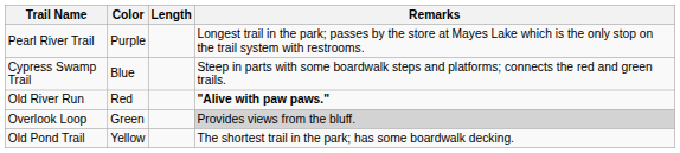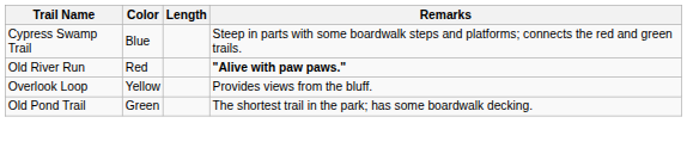- row: Pearl River Trail | Purple | Longest trail in the park; passes by the store at Mayes Lake which is the only stop on the trail system with restrooms.
Overlook Loop | Color: Green -> Yellow
Overlook Loop | Remarks: lightgrey background -> no background
Old Pond Trail | Color: Yellow -> Green
